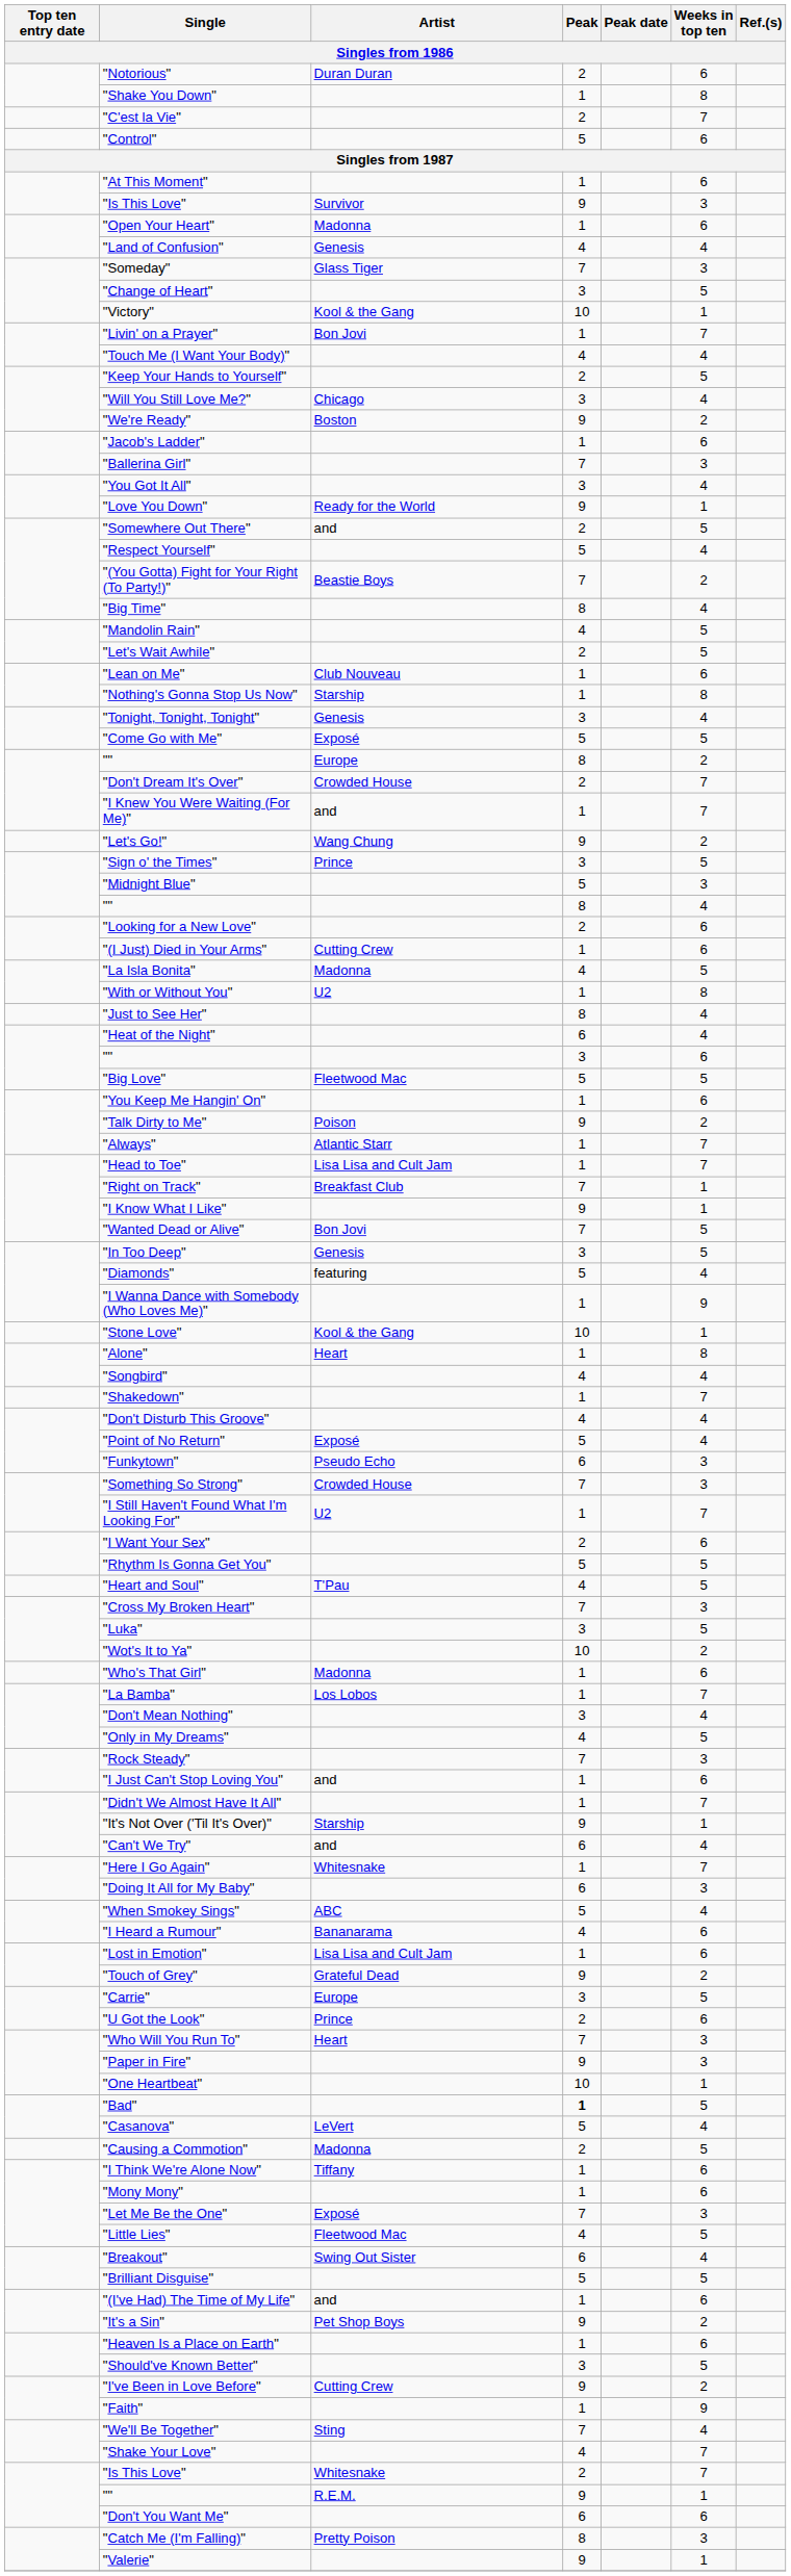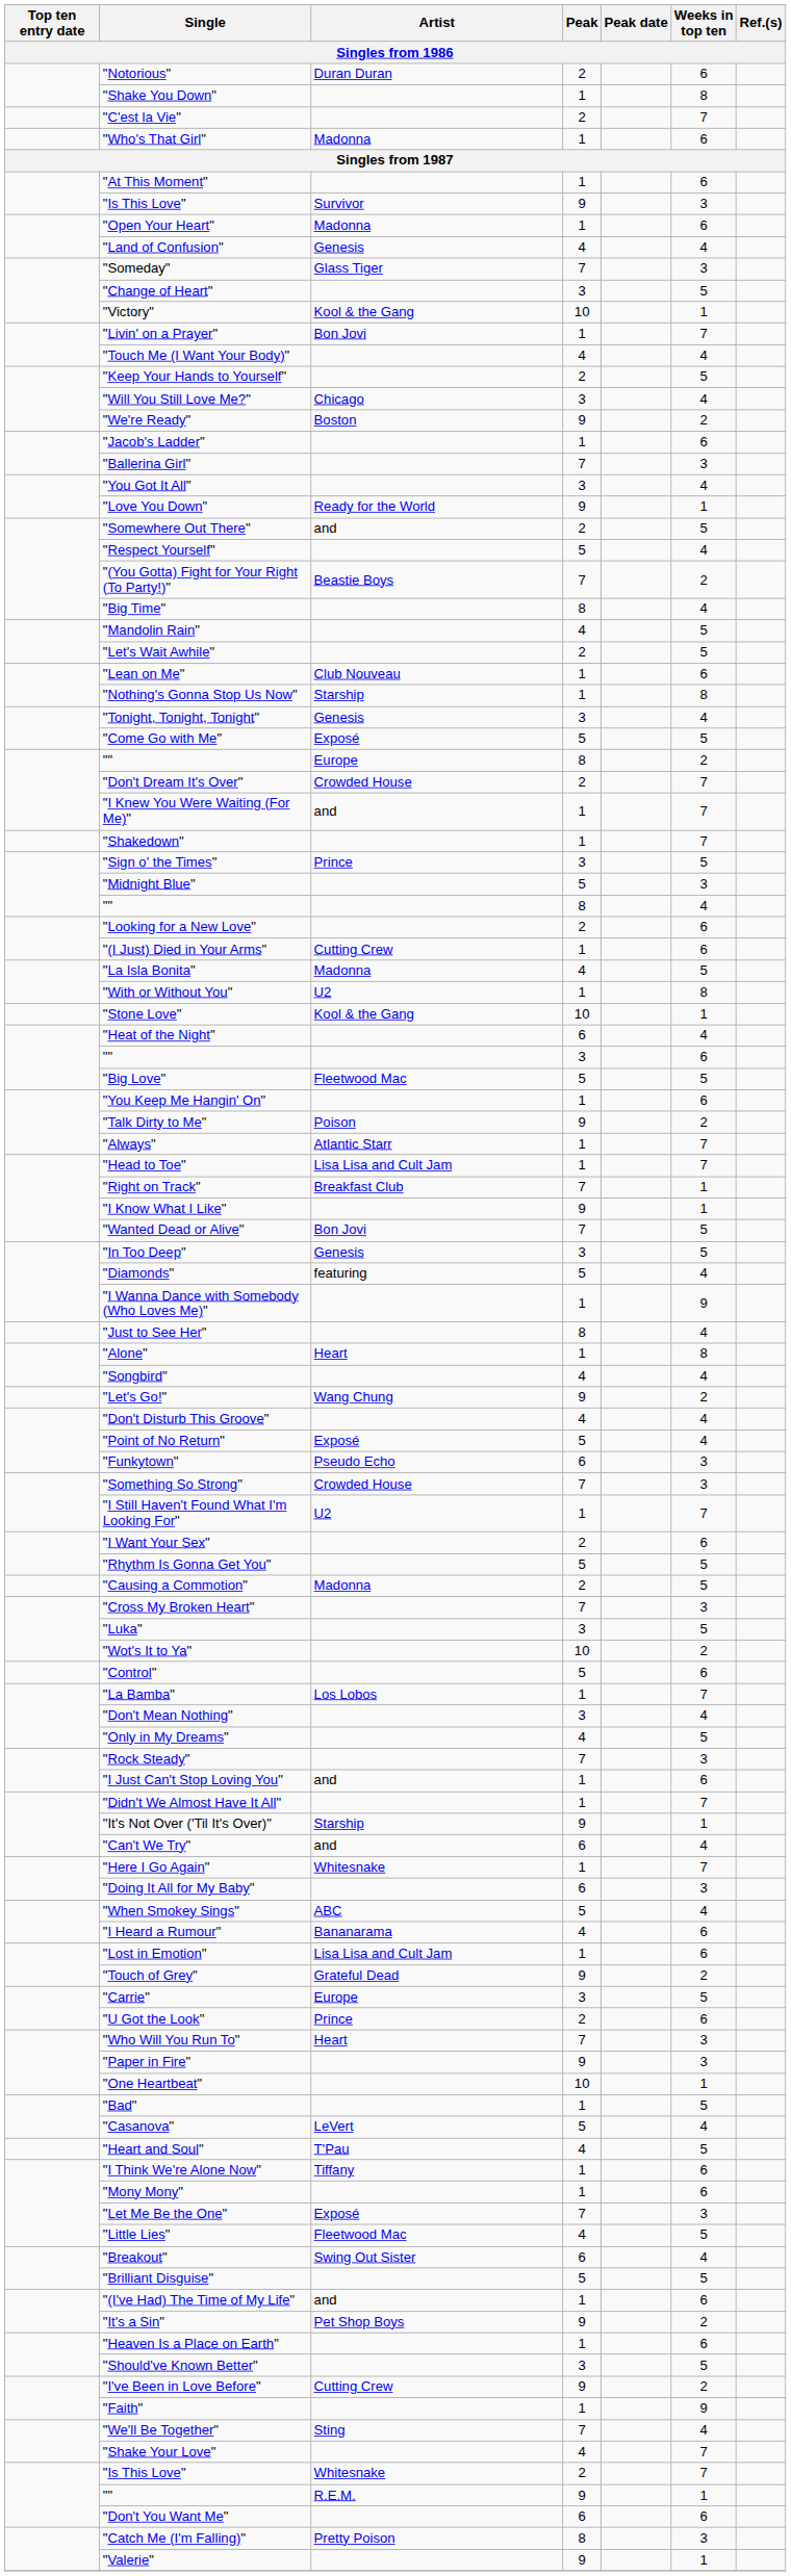rows swapped: "Control" <-> "Who's That Girl"
rows swapped: "Let's Go!" <-> "Shakedown"
rows swapped: "Stone Love" <-> "Just to See Her"
rows swapped: "Heart and Soul" <-> "Causing a Commotion"
"Bad" | Peak: bold -> normal
